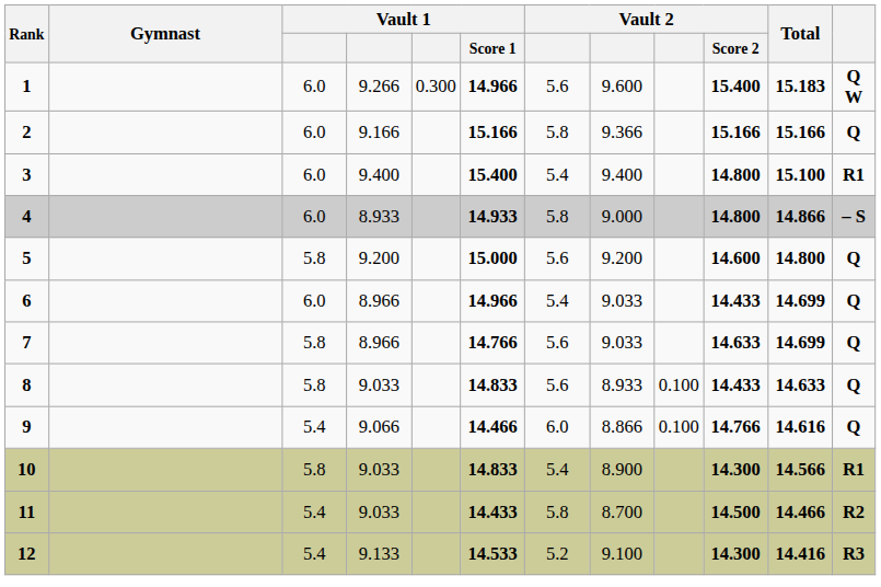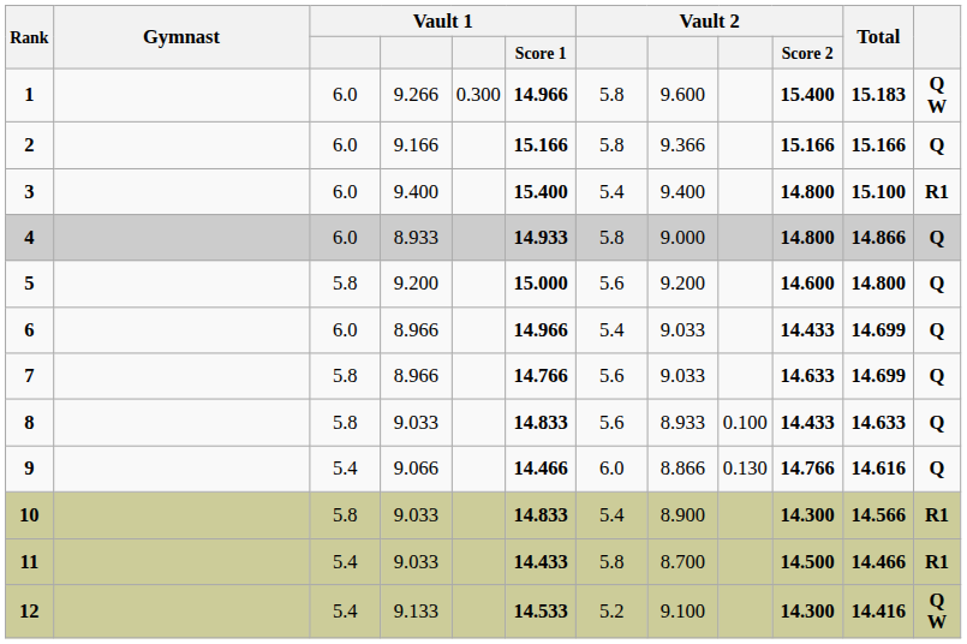1 | column 7: 5.6 -> 5.8
4 | column 12: – S -> Q
9 | column 9: 0.100 -> 0.130
11 | column 12: R2 -> R1
12 | column 12: R3 -> Q W
